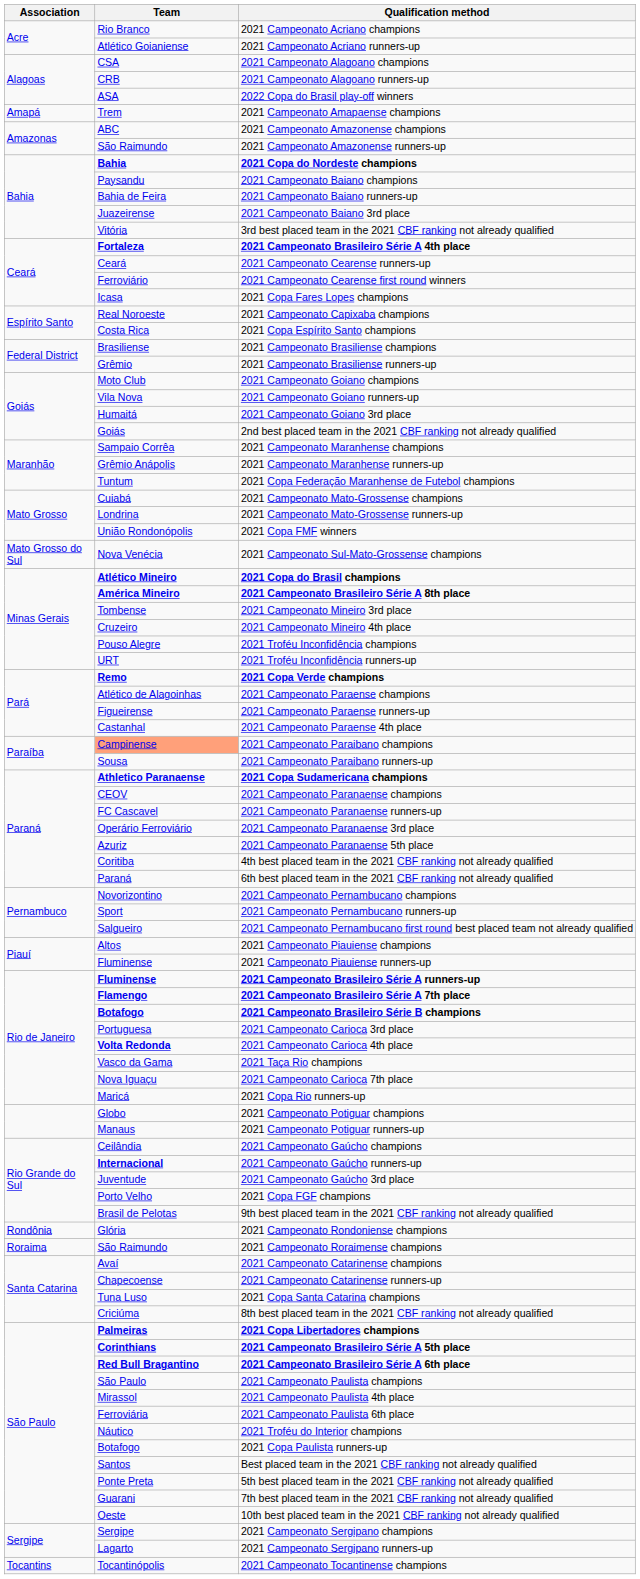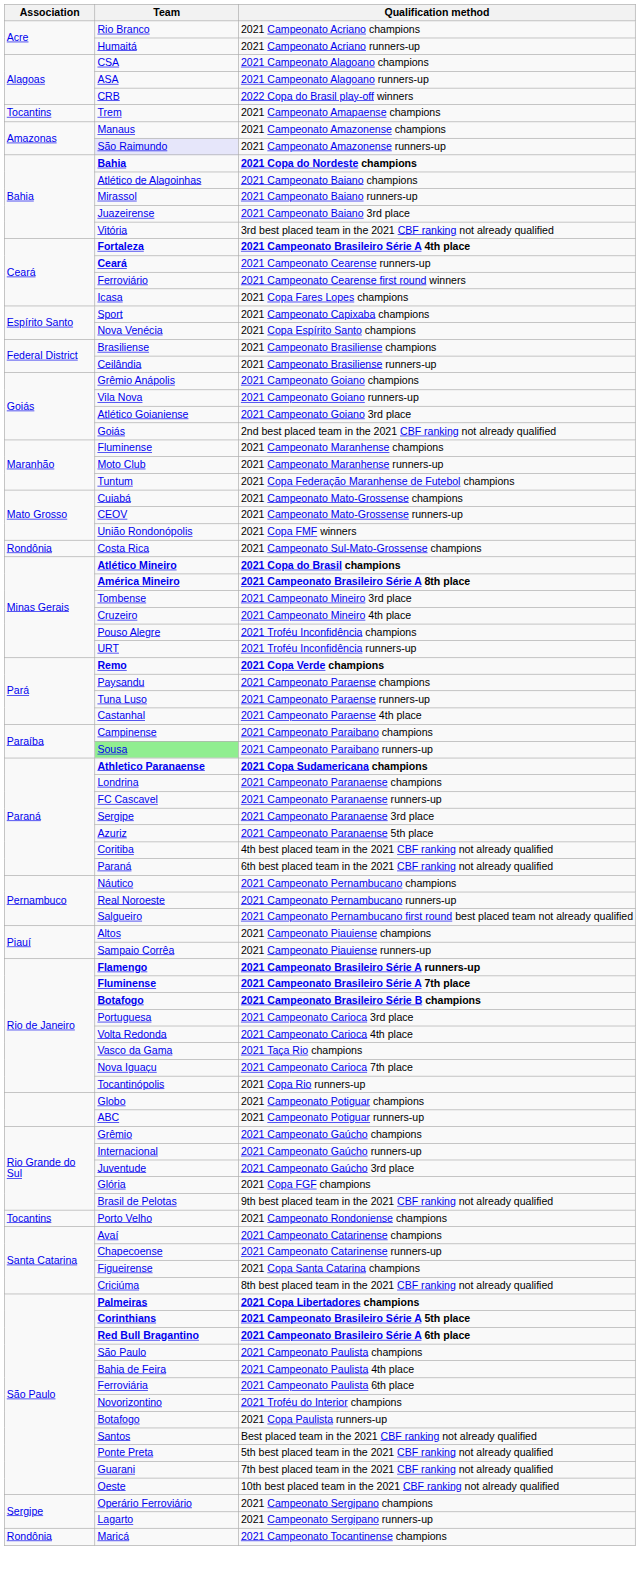2021 Campeonato Acriano runners-up | Team: Atlético Goianiense -> Humaitá
2021 Campeonato Alagoano runners-up | Team: CRB -> ASA
2022 Copa do Brasil play-off winners | Team: ASA -> CRB
2021 Campeonato Amapaense champions | Association: Amapá -> Tocantins
2021 Campeonato Amazonense champions | Team: ABC -> Manaus
2021 Campeonato Amazonense runners-up | Team: no background -> lavender background
2021 Campeonato Baiano champions | Team: Paysandu -> Atlético de Alagoinhas
2021 Campeonato Baiano runners-up | Team: Bahia de Feira -> Mirassol
2021 Campeonato Cearense runners-up | Team: normal -> bold
2021 Campeonato Capixaba champions | Team: Real Noroeste -> Sport
2021 Copa Espírito Santo champions | Team: Costa Rica -> Nova Venécia
2021 Campeonato Brasiliense runners-up | Team: Grêmio -> Ceilândia
2021 Campeonato Goiano champions | Team: Moto Club -> Grêmio Anápolis
2021 Campeonato Goiano 3rd place | Team: Humaitá -> Atlético Goianiense
2021 Campeonato Maranhense champions | Team: Sampaio Corrêa -> Fluminense
2021 Campeonato Maranhense runners-up | Team: Grêmio Anápolis -> Moto Club
2021 Campeonato Mato-Grossense runners-up | Team: Londrina -> CEOV
2021 Campeonato Sul-Mato-Grossense champions | Association: Mato Grosso do Sul -> Rondônia
2021 Campeonato Sul-Mato-Grossense champions | Team: Nova Venécia -> Costa Rica
2021 Campeonato Paraense champions | Team: Atlético de Alagoinhas -> Paysandu
2021 Campeonato Paraense runners-up | Team: Figueirense -> Tuna Luso
2021 Campeonato Paraibano champions | Team: lightsalmon background -> no background
2021 Campeonato Paraibano runners-up | Team: no background -> lightgreen background
2021 Campeonato Paranaense champions | Team: CEOV -> Londrina
2021 Campeonato Paranaense 3rd place | Team: Operário Ferroviário -> Sergipe
2021 Campeonato Pernambucano champions | Team: Novorizontino -> Náutico
2021 Campeonato Pernambucano runners-up | Team: Sport -> Real Noroeste
2021 Campeonato Piauiense runners-up | Team: Fluminense -> Sampaio Corrêa
2021 Campeonato Brasileiro Série A runners-up | Team: Fluminense -> Flamengo
2021 Campeonato Brasileiro Série A 7th place | Team: Flamengo -> Fluminense
2021 Campeonato Carioca 4th place | Team: bold -> normal
2021 Copa Rio runners-up | Team: Maricá -> Tocantinópolis
2021 Campeonato Potiguar runners-up | Team: Manaus -> ABC
2021 Campeonato Gaúcho champions | Team: Ceilândia -> Grêmio
2021 Campeonato Gaúcho runners-up | Team: bold -> normal
2021 Copa FGF champions | Team: Porto Velho -> Glória
2021 Campeonato Rondoniense champions | Association: Rondônia -> Tocantins
2021 Campeonato Rondoniense champions | Team: Glória -> Porto Velho
- row: Roraima | São Raimundo | 2021 Campeonato Roraimense champions
2021 Copa Santa Catarina champions | Team: Tuna Luso -> Figueirense
2021 Campeonato Paulista 4th place | Team: Mirassol -> Bahia de Feira
2021 Troféu do Interior champions | Team: Náutico -> Novorizontino
2021 Campeonato Sergipano champions | Team: Sergipe -> Operário Ferroviário
2021 Campeonato Tocantinense champions | Association: Tocantins -> Rondônia
2021 Campeonato Tocantinense champions | Team: Tocantinópolis -> Maricá
